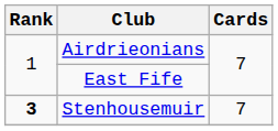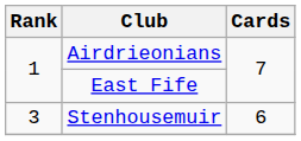Stenhousemuir | Rank: bold -> normal
Stenhousemuir | Cards: 7 -> 6
